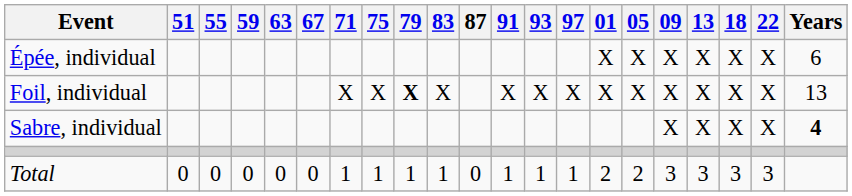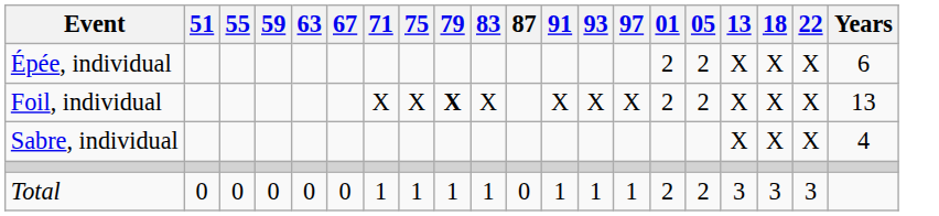- column: 09 | X | X | X | 3
Épée, individual | 01: X -> 2
Épée, individual | 05: X -> 2
Foil, individual | 01: X -> 2
Foil, individual | 05: X -> 2
Sabre, individual | Years: bold -> normal
